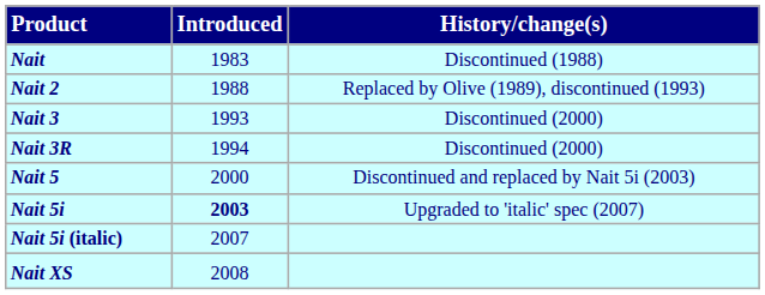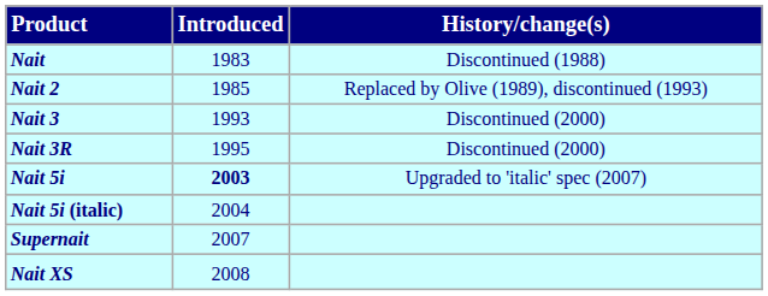Nait 2 | column 2: 1988 -> 1985
Nait 3R | column 2: 1994 -> 1995
- row: Nait 5 | 2000 | Discontinued and replaced by Nait 5i (2003)
Nait 5i (italic) | column 2: 2007 -> 2004
+ row: Supernait | 2007
